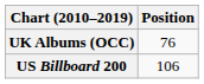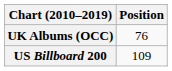US Billboard 200 | Position: 106 -> 109
